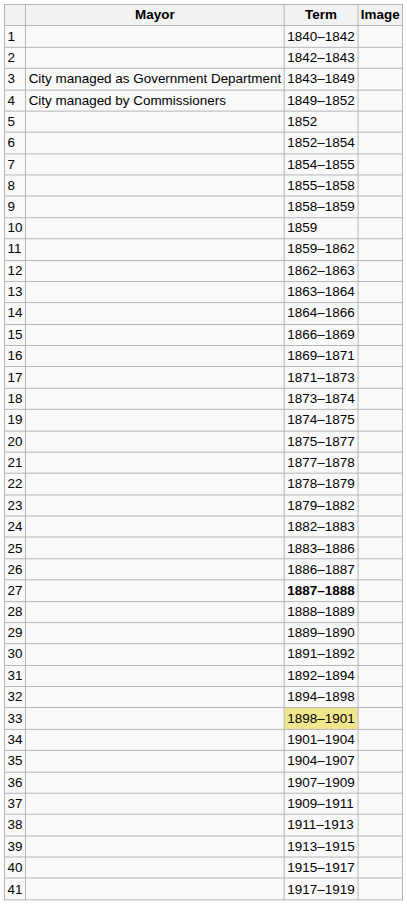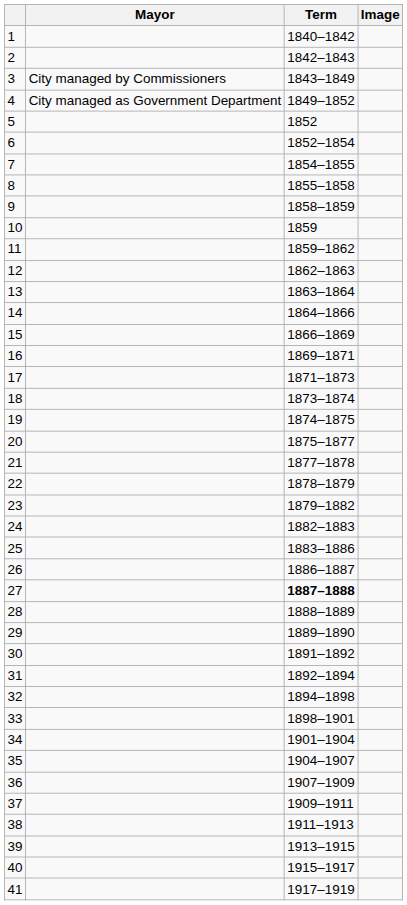3 | Mayor: City managed as Government Department -> City managed by Commissioners
4 | Mayor: City managed by Commissioners -> City managed as Government Department
33 | Term: khaki background -> no background
